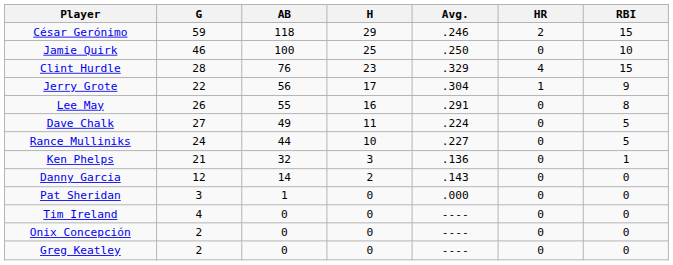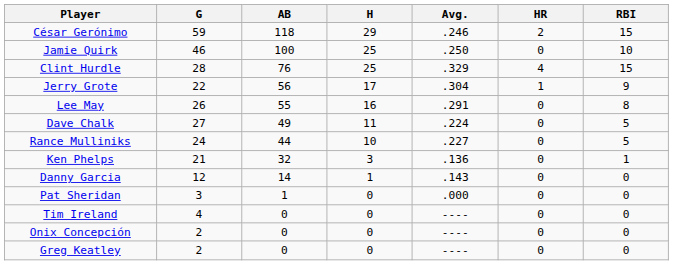Clint Hurdle | H: 23 -> 25
Danny Garcia | H: 2 -> 1
